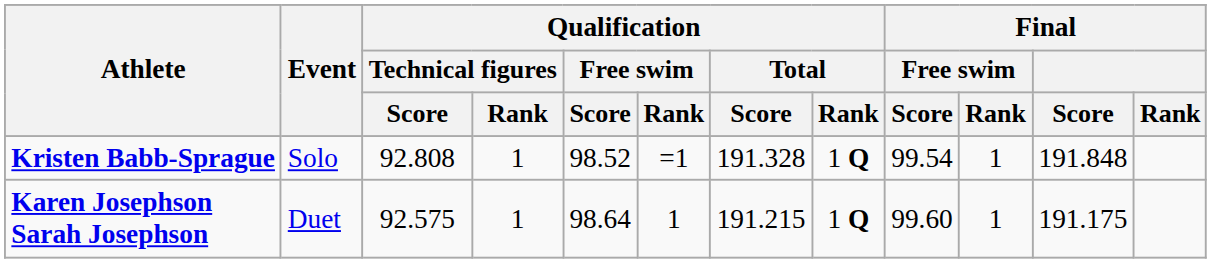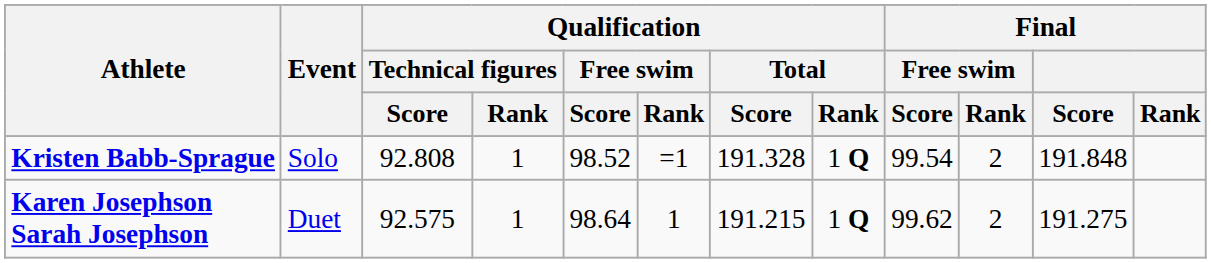Kristen Babb-Sprague | Final / Free swim / Rank: 1 -> 2
Karen Josephson Sarah Josephson | Final / Free swim / Score: 99.60 -> 99.62
Karen Josephson Sarah Josephson | Final / Free swim / Rank: 1 -> 2
Karen Josephson Sarah Josephson | Final / Score: 191.175 -> 191.275
